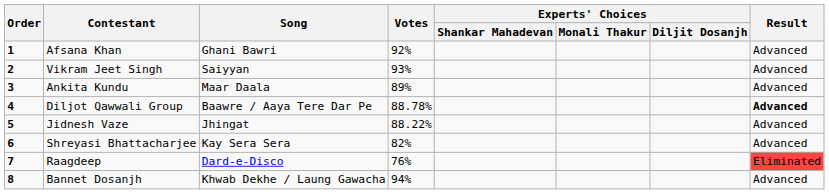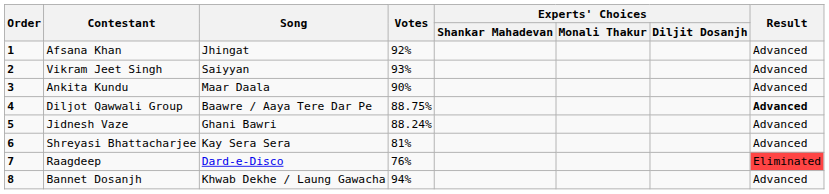Afsana Khan | Song: Ghani Bawri -> Jhingat
Ankita Kundu | Votes: 89% -> 90%
Diljot Qawwali Group | Votes: 88.78% -> 88.75%
Jidnesh Vaze | Song: Jhingat -> Ghani Bawri
Jidnesh Vaze | Votes: 88.22% -> 88.24%
Shreyasi Bhattacharjee | Votes: 82% -> 81%
